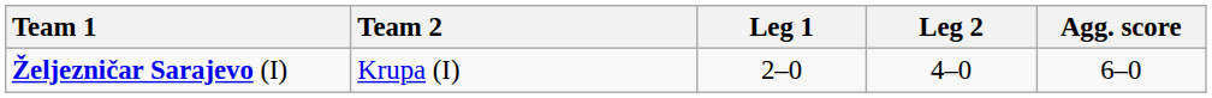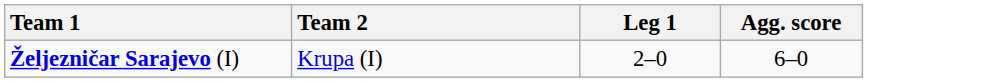- column: Leg 2 | 4–0
